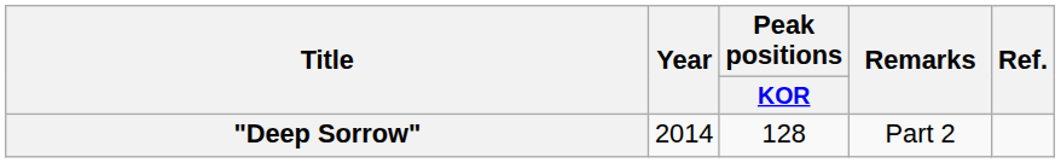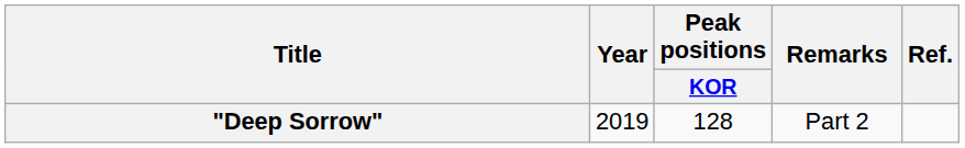"Deep Sorrow" | Year: 2014 -> 2019
